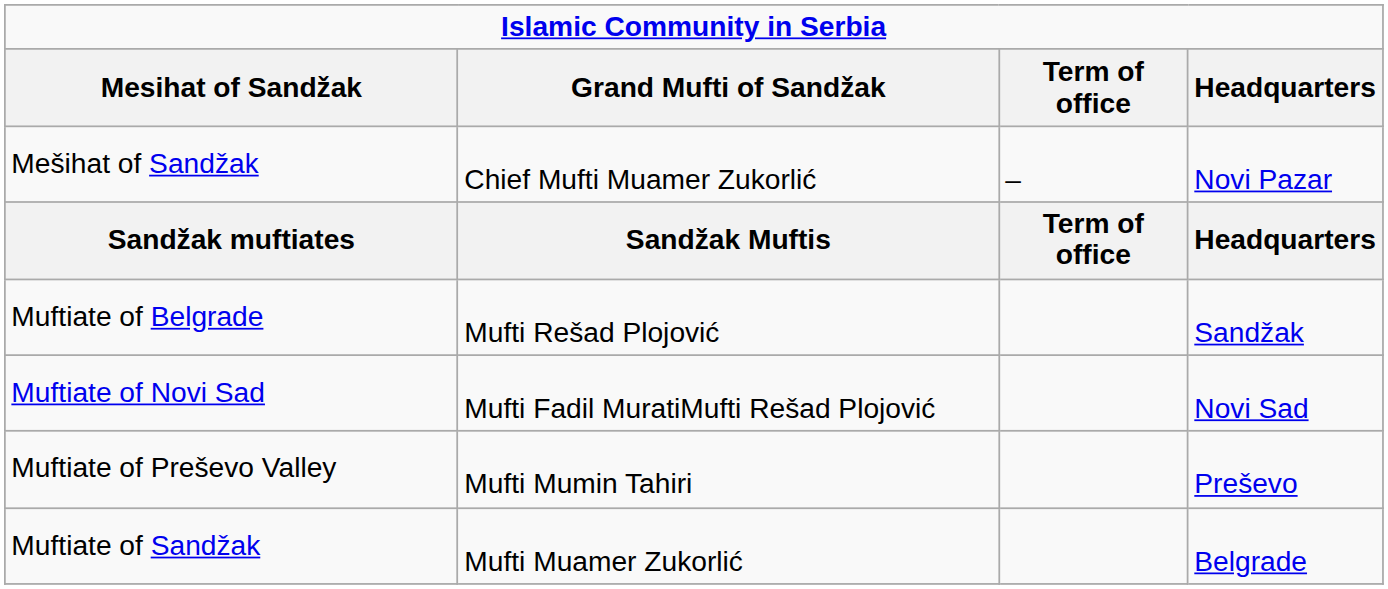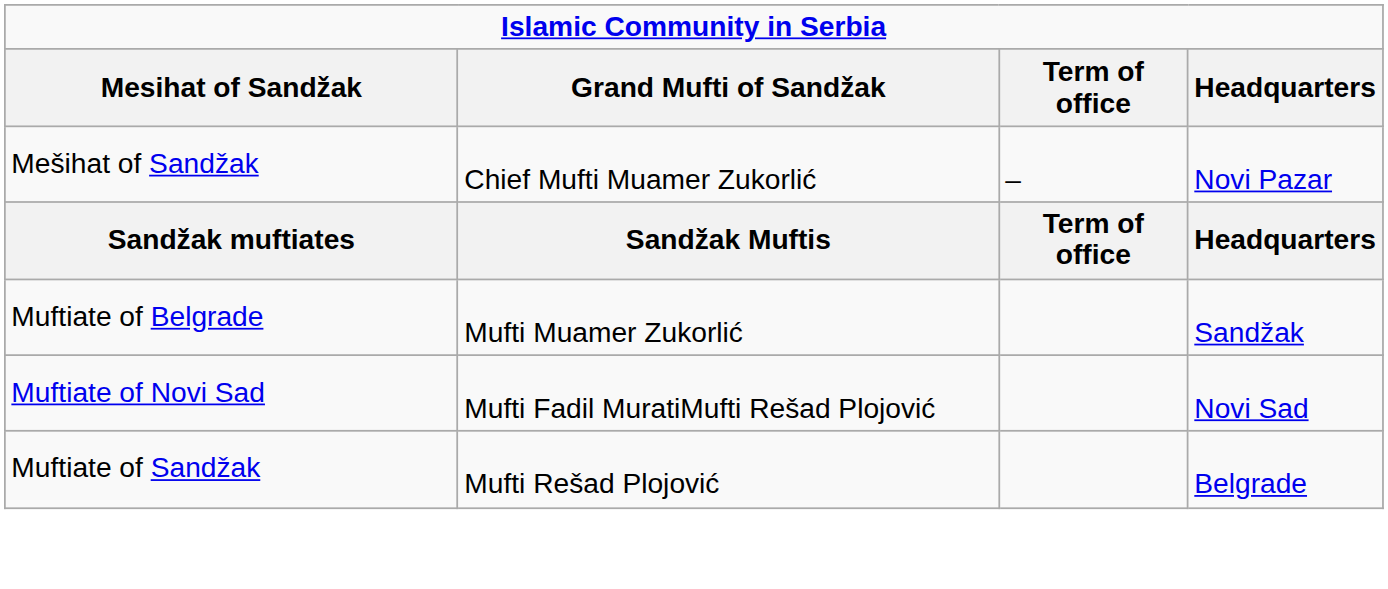Muftiate of Belgrade | Grand Mufti of Sandžak: Mufti Rešad Plojović -> Mufti Muamer Zukorlić
- row: Muftiate of Preševo Valley | Mufti Mumin Tahiri | Preševo
Muftiate of Sandžak | Grand Mufti of Sandžak: Mufti Muamer Zukorlić -> Mufti Rešad Plojović
